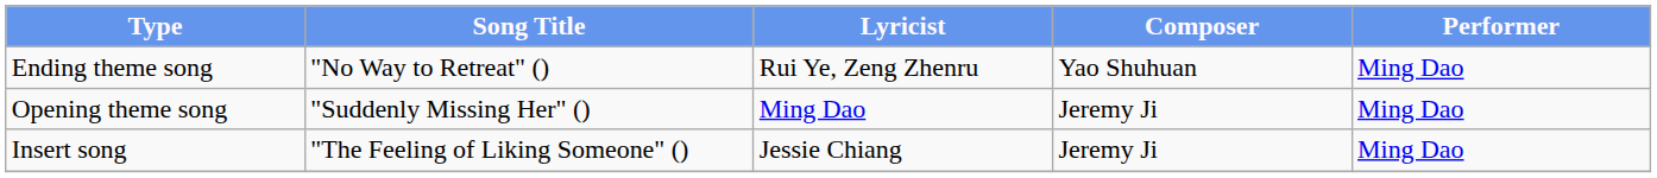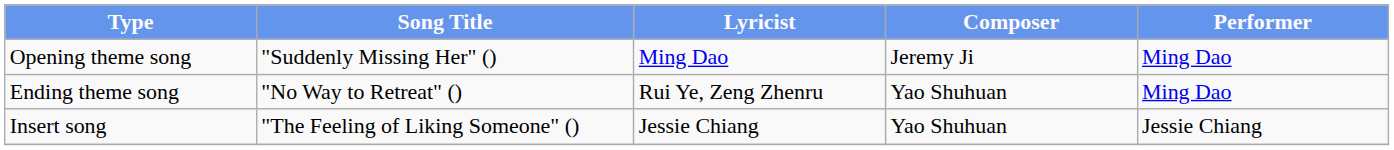rows swapped: Opening theme song <-> Ending theme song
Insert song | Composer: Jeremy Ji -> Yao Shuhuan
Insert song | Performer: Ming Dao -> Jessie Chiang
